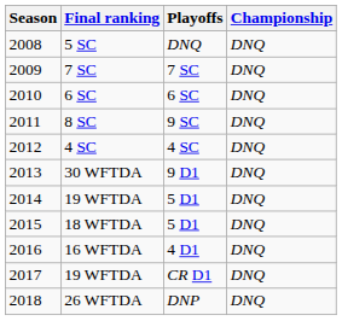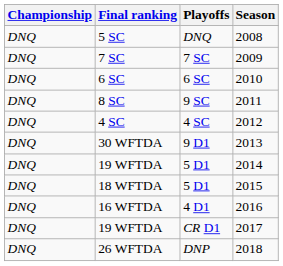columns swapped: Season <-> Championship
